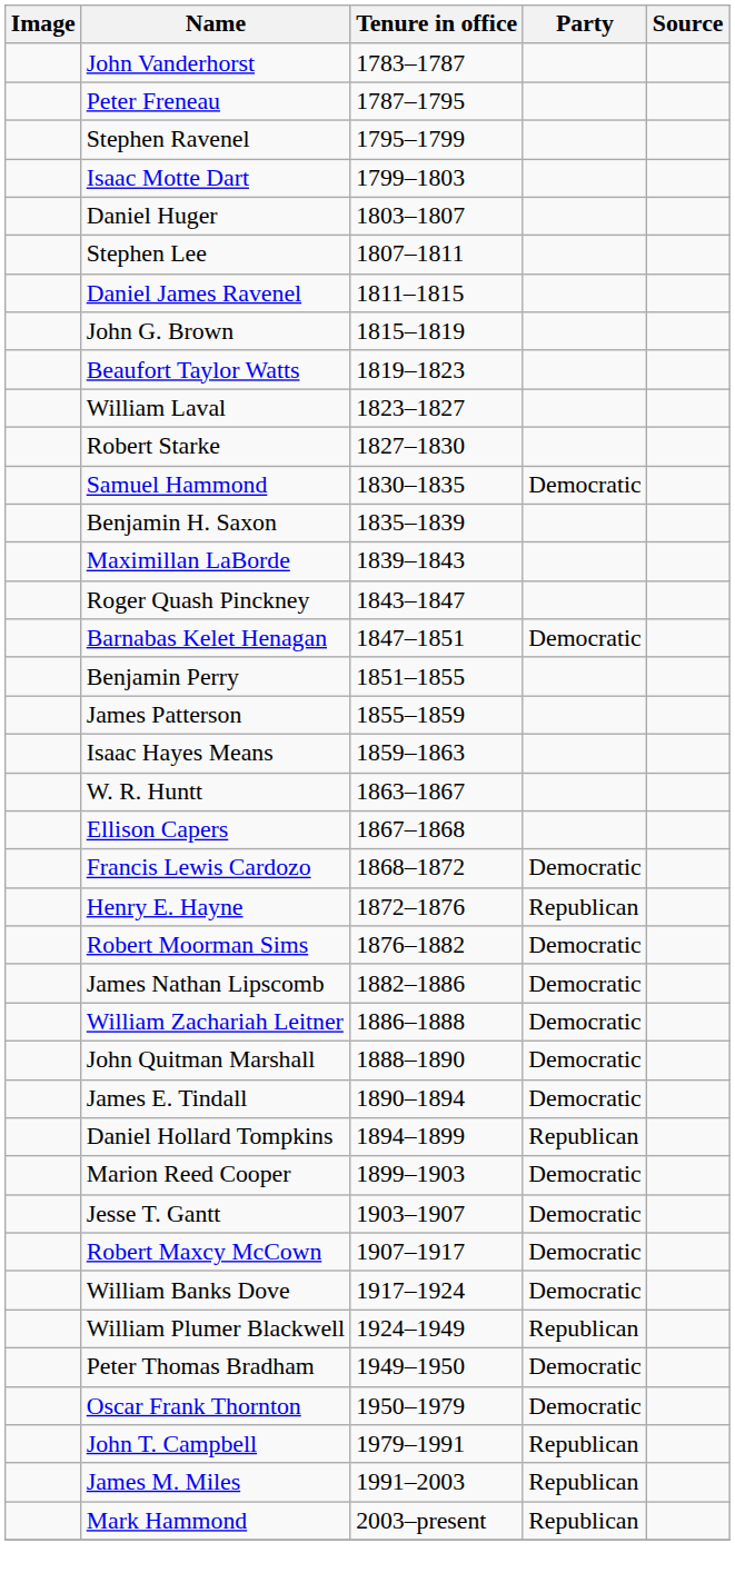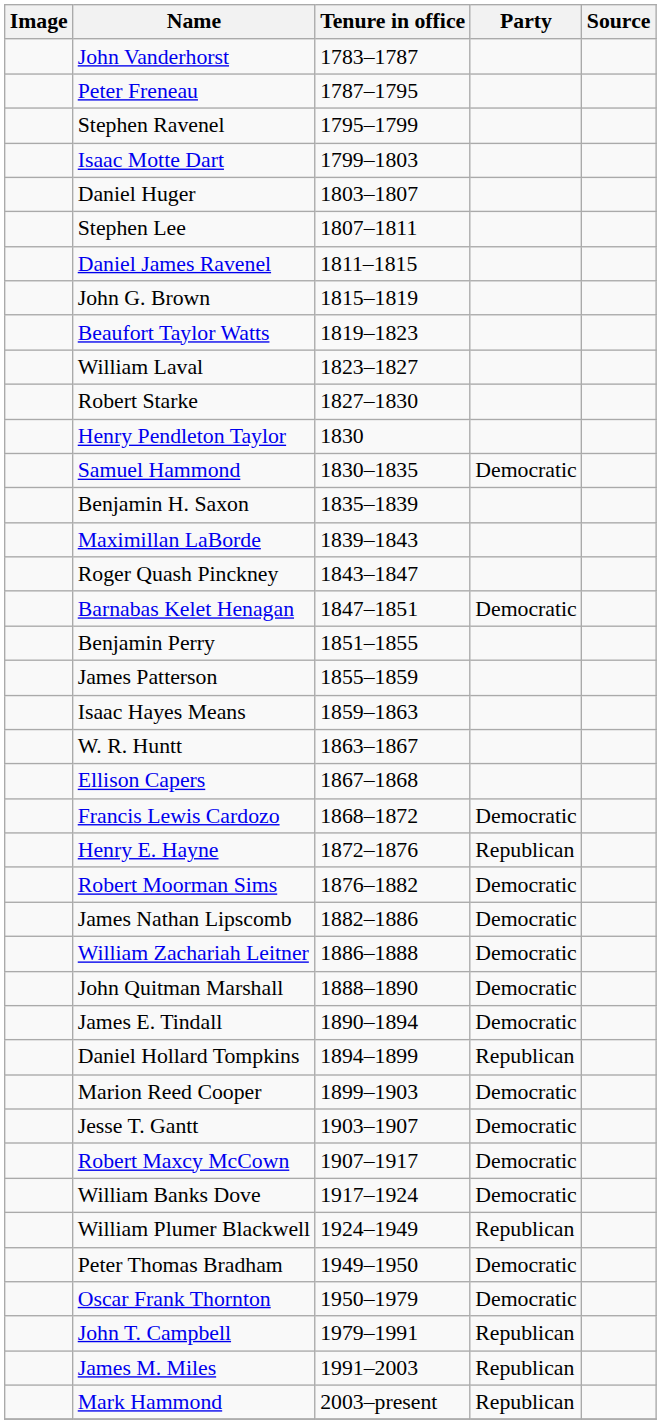+ row: Henry Pendleton Taylor | 1830
